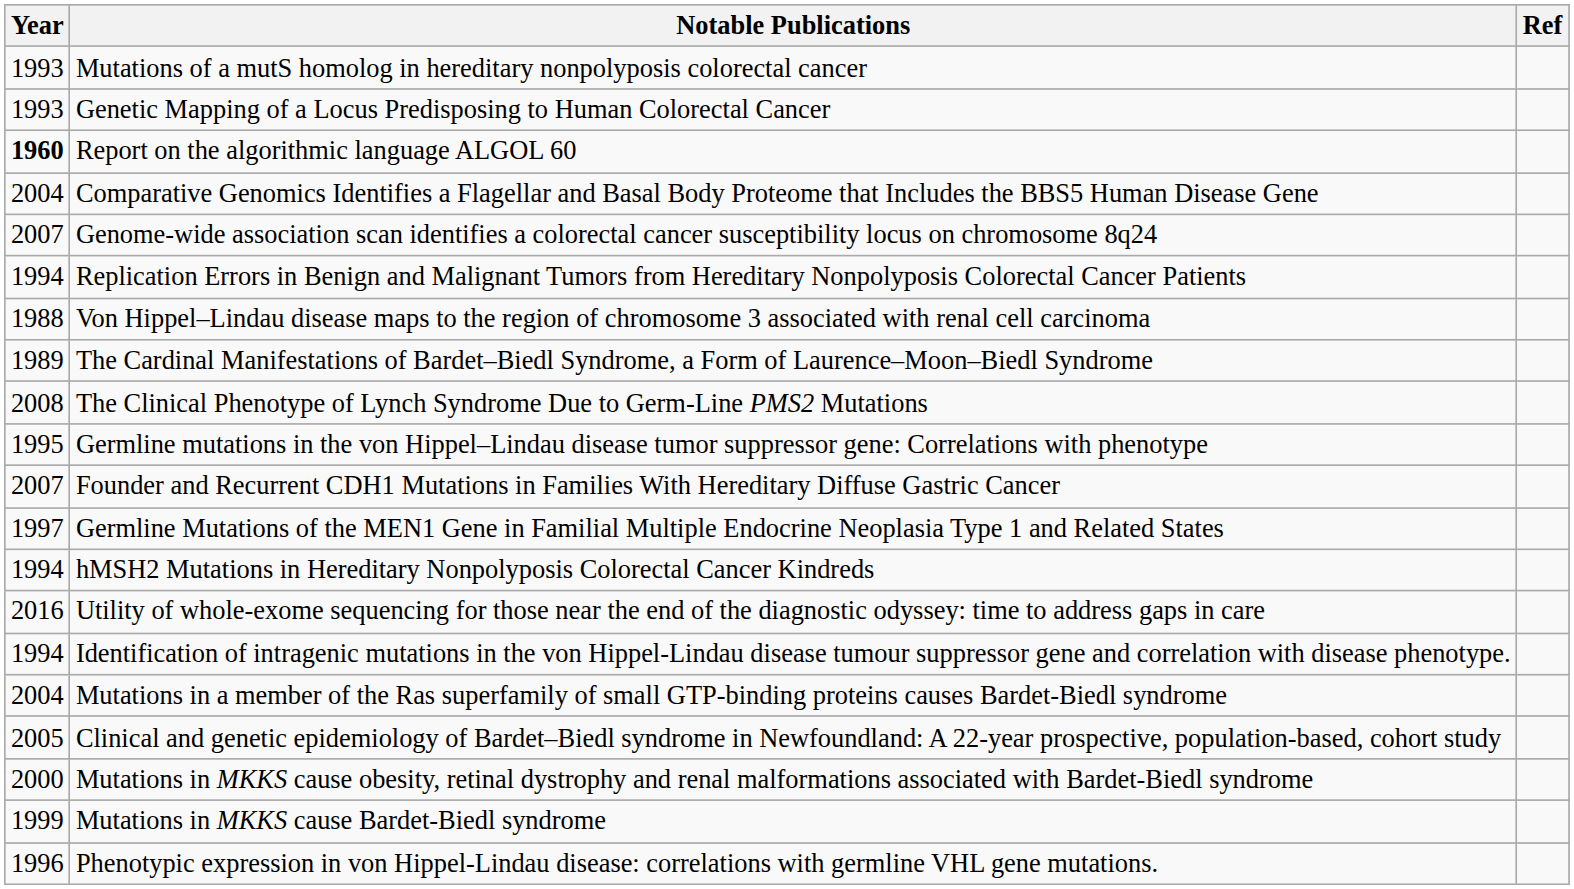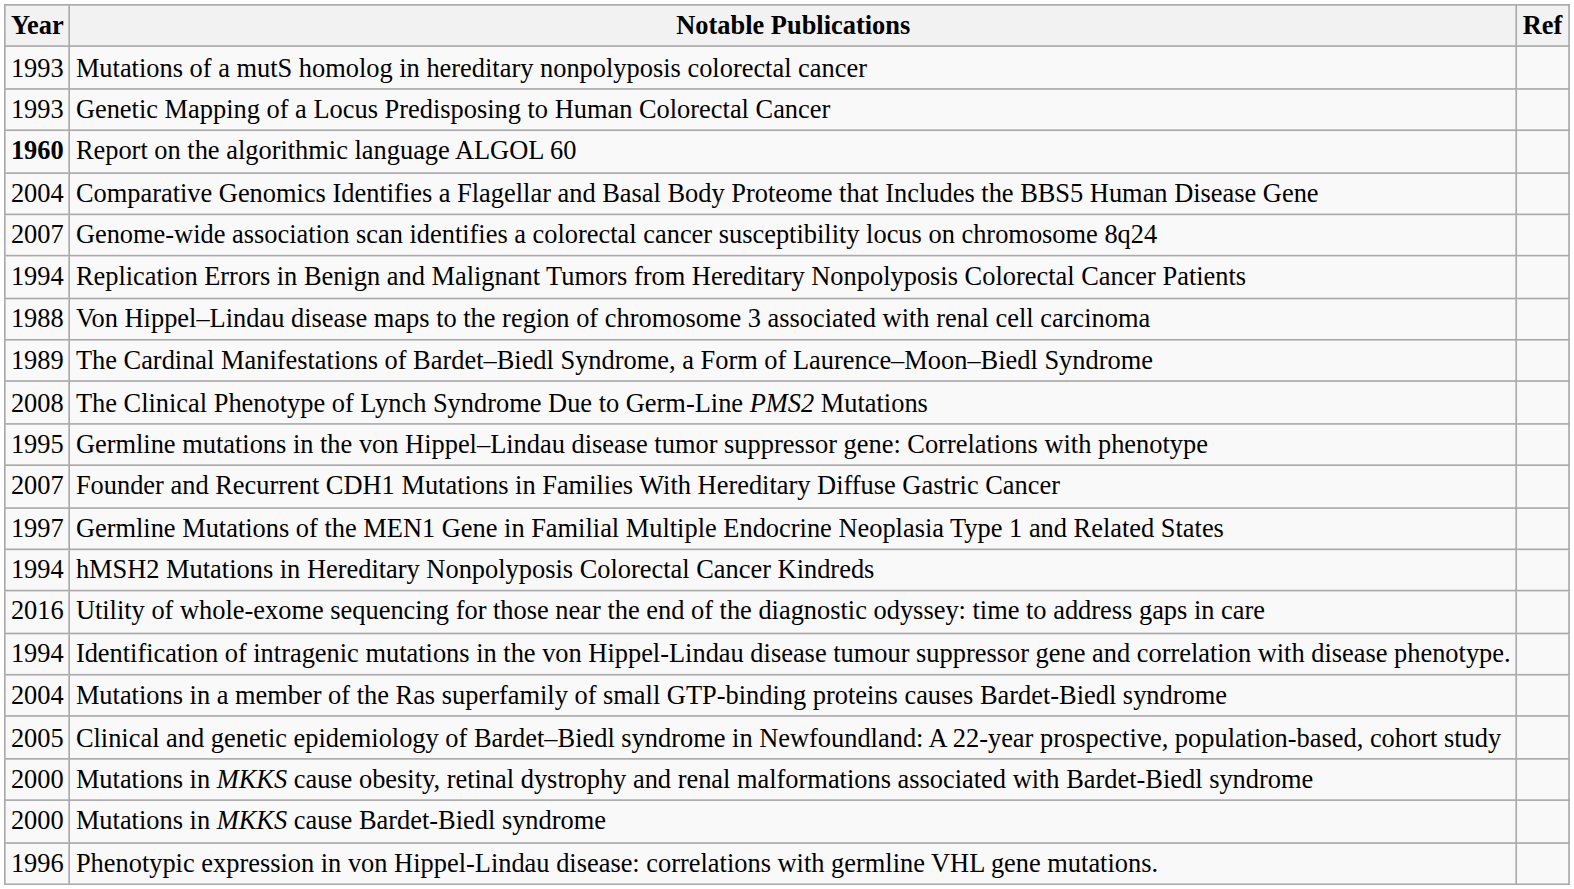Mutations in MKKS cause Bardet-Biedl syndrome | Year: 1999 -> 2000
